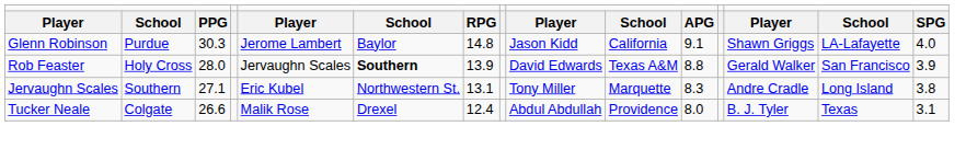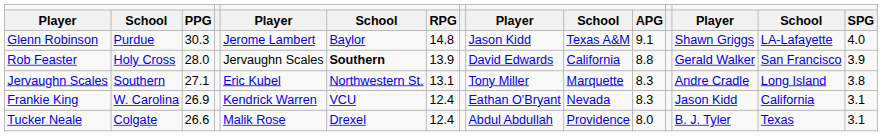Glenn Robinson | column 10: California -> Texas A&M
Rob Feaster | column 10: Texas A&M -> California
+ row: Frankie King | W. Carolina | 26.9 | Kendrick Warren | VCU | 12.4 | Eathan O'Bryant | Nevada | 8.3 | Jason Kidd | California | 3.1
